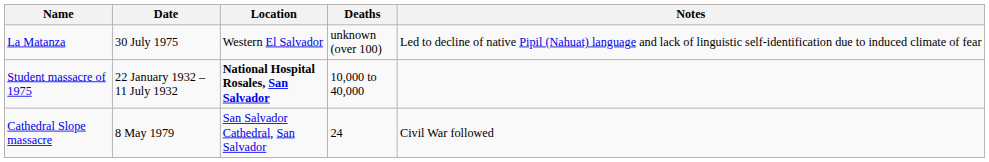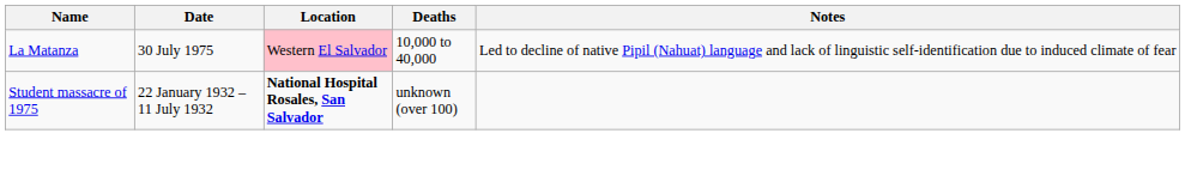La Matanza | Location: no background -> pink background
La Matanza | Deaths: unknown (over 100) -> 10,000 to 40,000
Student massacre of 1975 | Deaths: 10,000 to 40,000 -> unknown (over 100)
- row: Cathedral Slope massacre | 8 May 1979 | San Salvador Cathedral, San Salvador | 24 | Civil War followed
